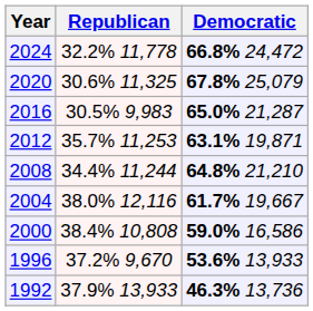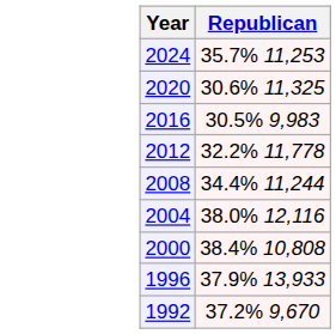- column: Democratic | 66.8% 24,472 | 67.8% 25,079 | 65.0% 21,287 | 63.1% 19,871 | 64.8% 21,210 | 61.7% 19,667 | 59.0% 16,586 | 53.6% 13,933 | 46.3% 13,736
2024 | Republican: 32.2% 11,778 -> 35.7% 11,253
2012 | Republican: 35.7% 11,253 -> 32.2% 11,778
1996 | Republican: 37.2% 9,670 -> 37.9% 13,933
1992 | Republican: 37.9% 13,933 -> 37.2% 9,670
